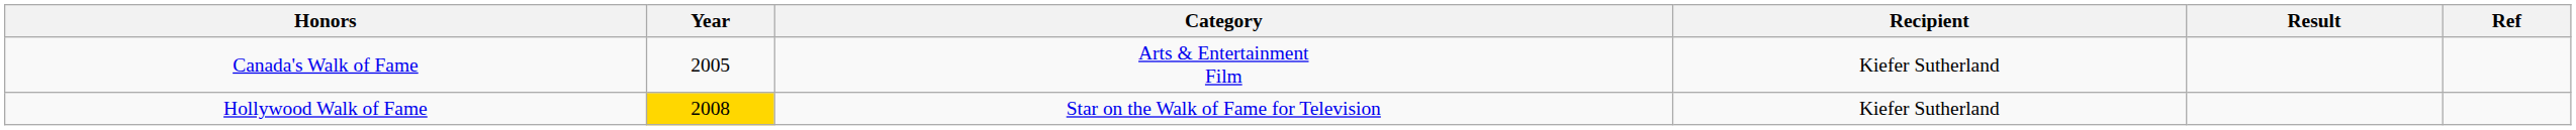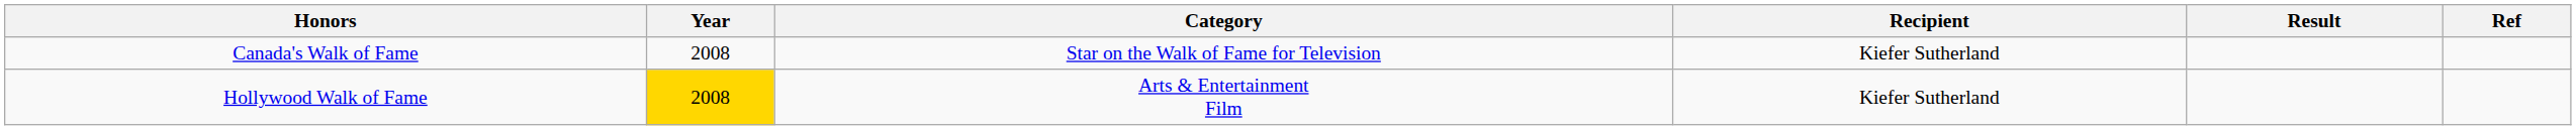Canada's Walk of Fame | Year: 2005 -> 2008
Canada's Walk of Fame | Category: Arts & Entertainment Film -> Star on the Walk of Fame for Television
Hollywood Walk of Fame | Category: Star on the Walk of Fame for Television -> Arts & Entertainment Film
